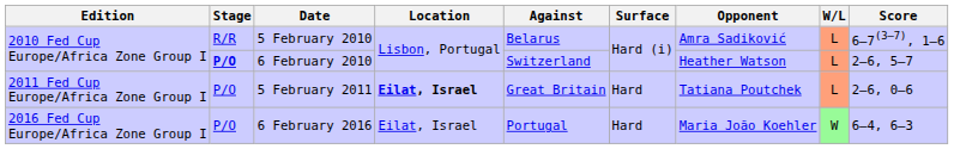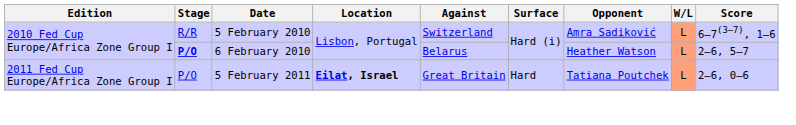5 February 2010 | Against: Belarus -> Switzerland
6 February 2010 | Against: Switzerland -> Belarus
- row: 2016 Fed Cup Europe/Africa Zone Group I | P/O | 6 February 2016 | Eilat, Israel | Portugal | Hard | Maria João Koehler | W | 6–4, 6–3
